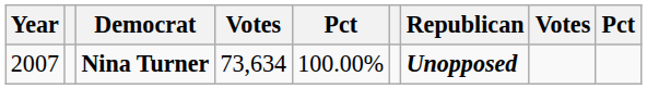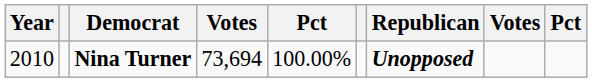Nina Turner | Year: 2007 -> 2010
Nina Turner | column 4: 73,634 -> 73,694
